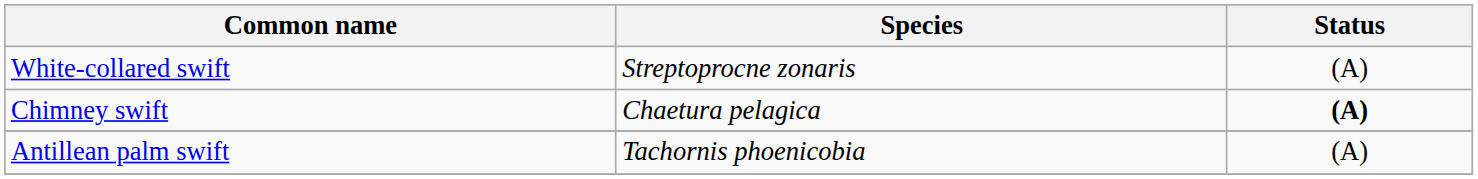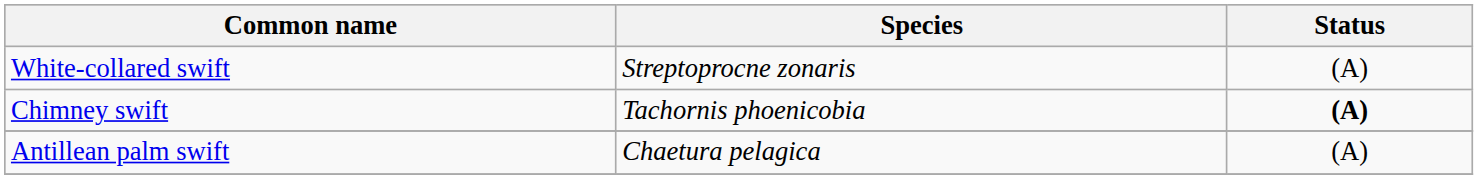Chimney swift | Species: Chaetura pelagica -> Tachornis phoenicobia
Antillean palm swift | Species: Tachornis phoenicobia -> Chaetura pelagica
